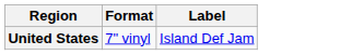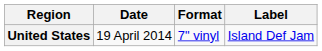+ column: Date | 19 April 2014
